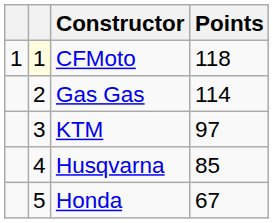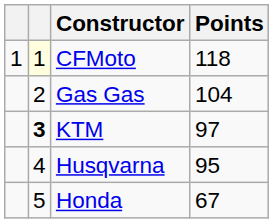Gas Gas | Points: 114 -> 104
KTM | column 2: normal -> bold
Husqvarna | Points: 85 -> 95
